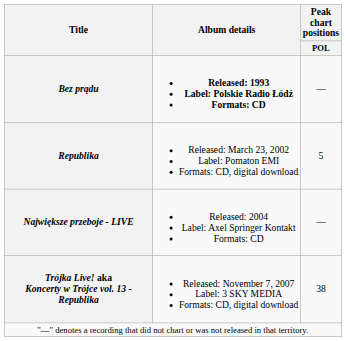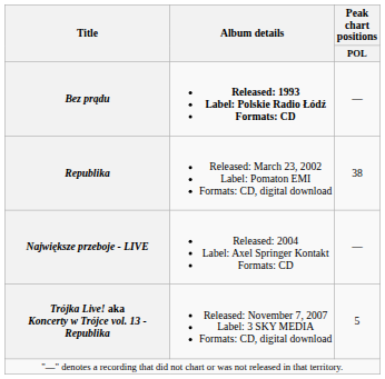Republika | Peak chart positions / POL: 5 -> 38
Trójka Live! aka Koncerty w Trójce vol. 13 - Republika | Peak chart positions / POL: 38 -> 5
